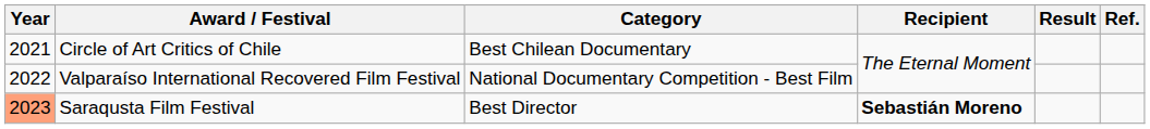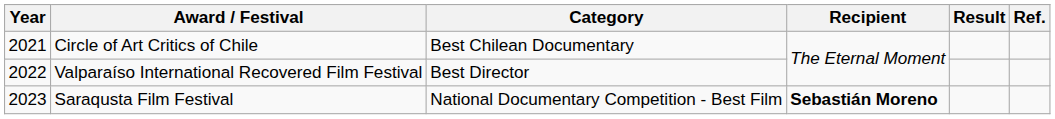Valparaíso International Recovered Film Festival | Category: National Documentary Competition - Best Film -> Best Director
Saraqusta Film Festival | Year: lightsalmon background -> no background
Saraqusta Film Festival | Category: Best Director -> National Documentary Competition - Best Film
